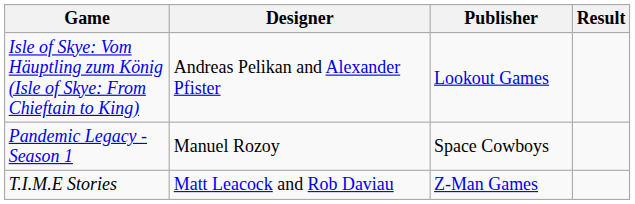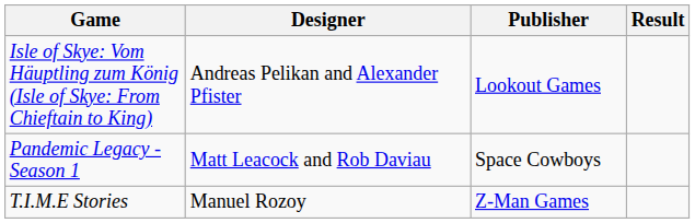Pandemic Legacy - Season 1 | Designer: Manuel Rozoy -> Matt Leacock and Rob Daviau
T.I.M.E Stories | Designer: Matt Leacock and Rob Daviau -> Manuel Rozoy
